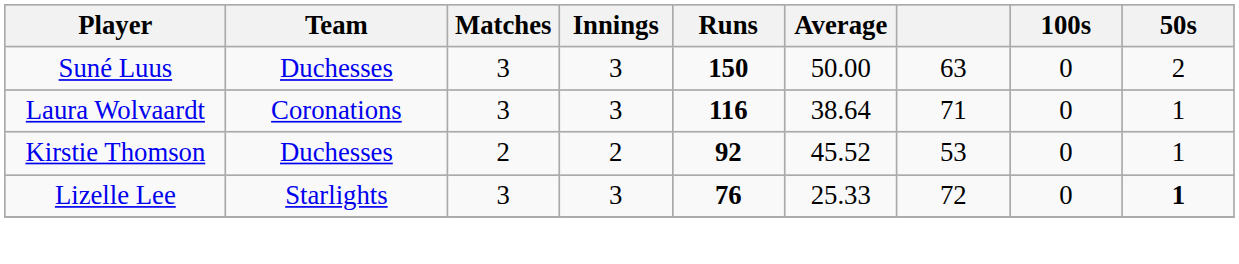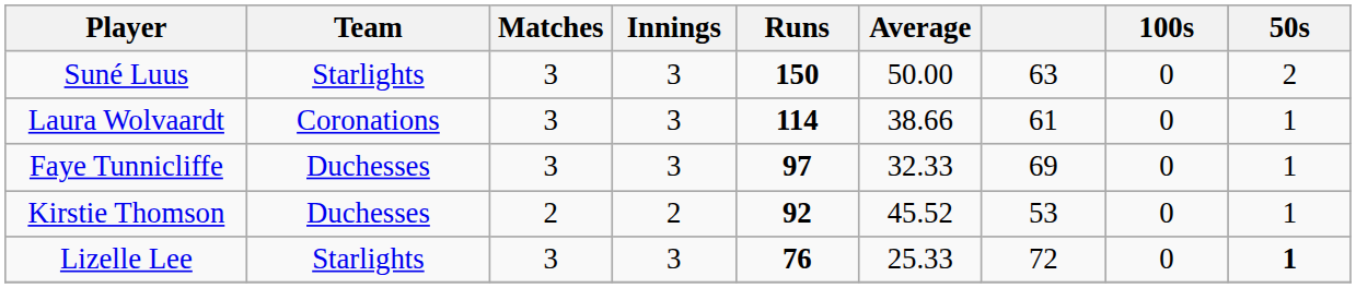Suné Luus | Team: Duchesses -> Starlights
Laura Wolvaardt | Runs: 116 -> 114
Laura Wolvaardt | Average: 38.64 -> 38.66
Laura Wolvaardt | column 7: 71 -> 61
+ row: Faye Tunnicliffe | Duchesses | 3 | 3 | 97 | 32.33 | 69 | 0 | 1
